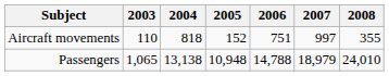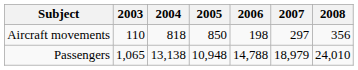Aircraft movements | 2005: 152 -> 850
Aircraft movements | 2006: 751 -> 198
Aircraft movements | 2007: 997 -> 297
Aircraft movements | 2008: 355 -> 356
